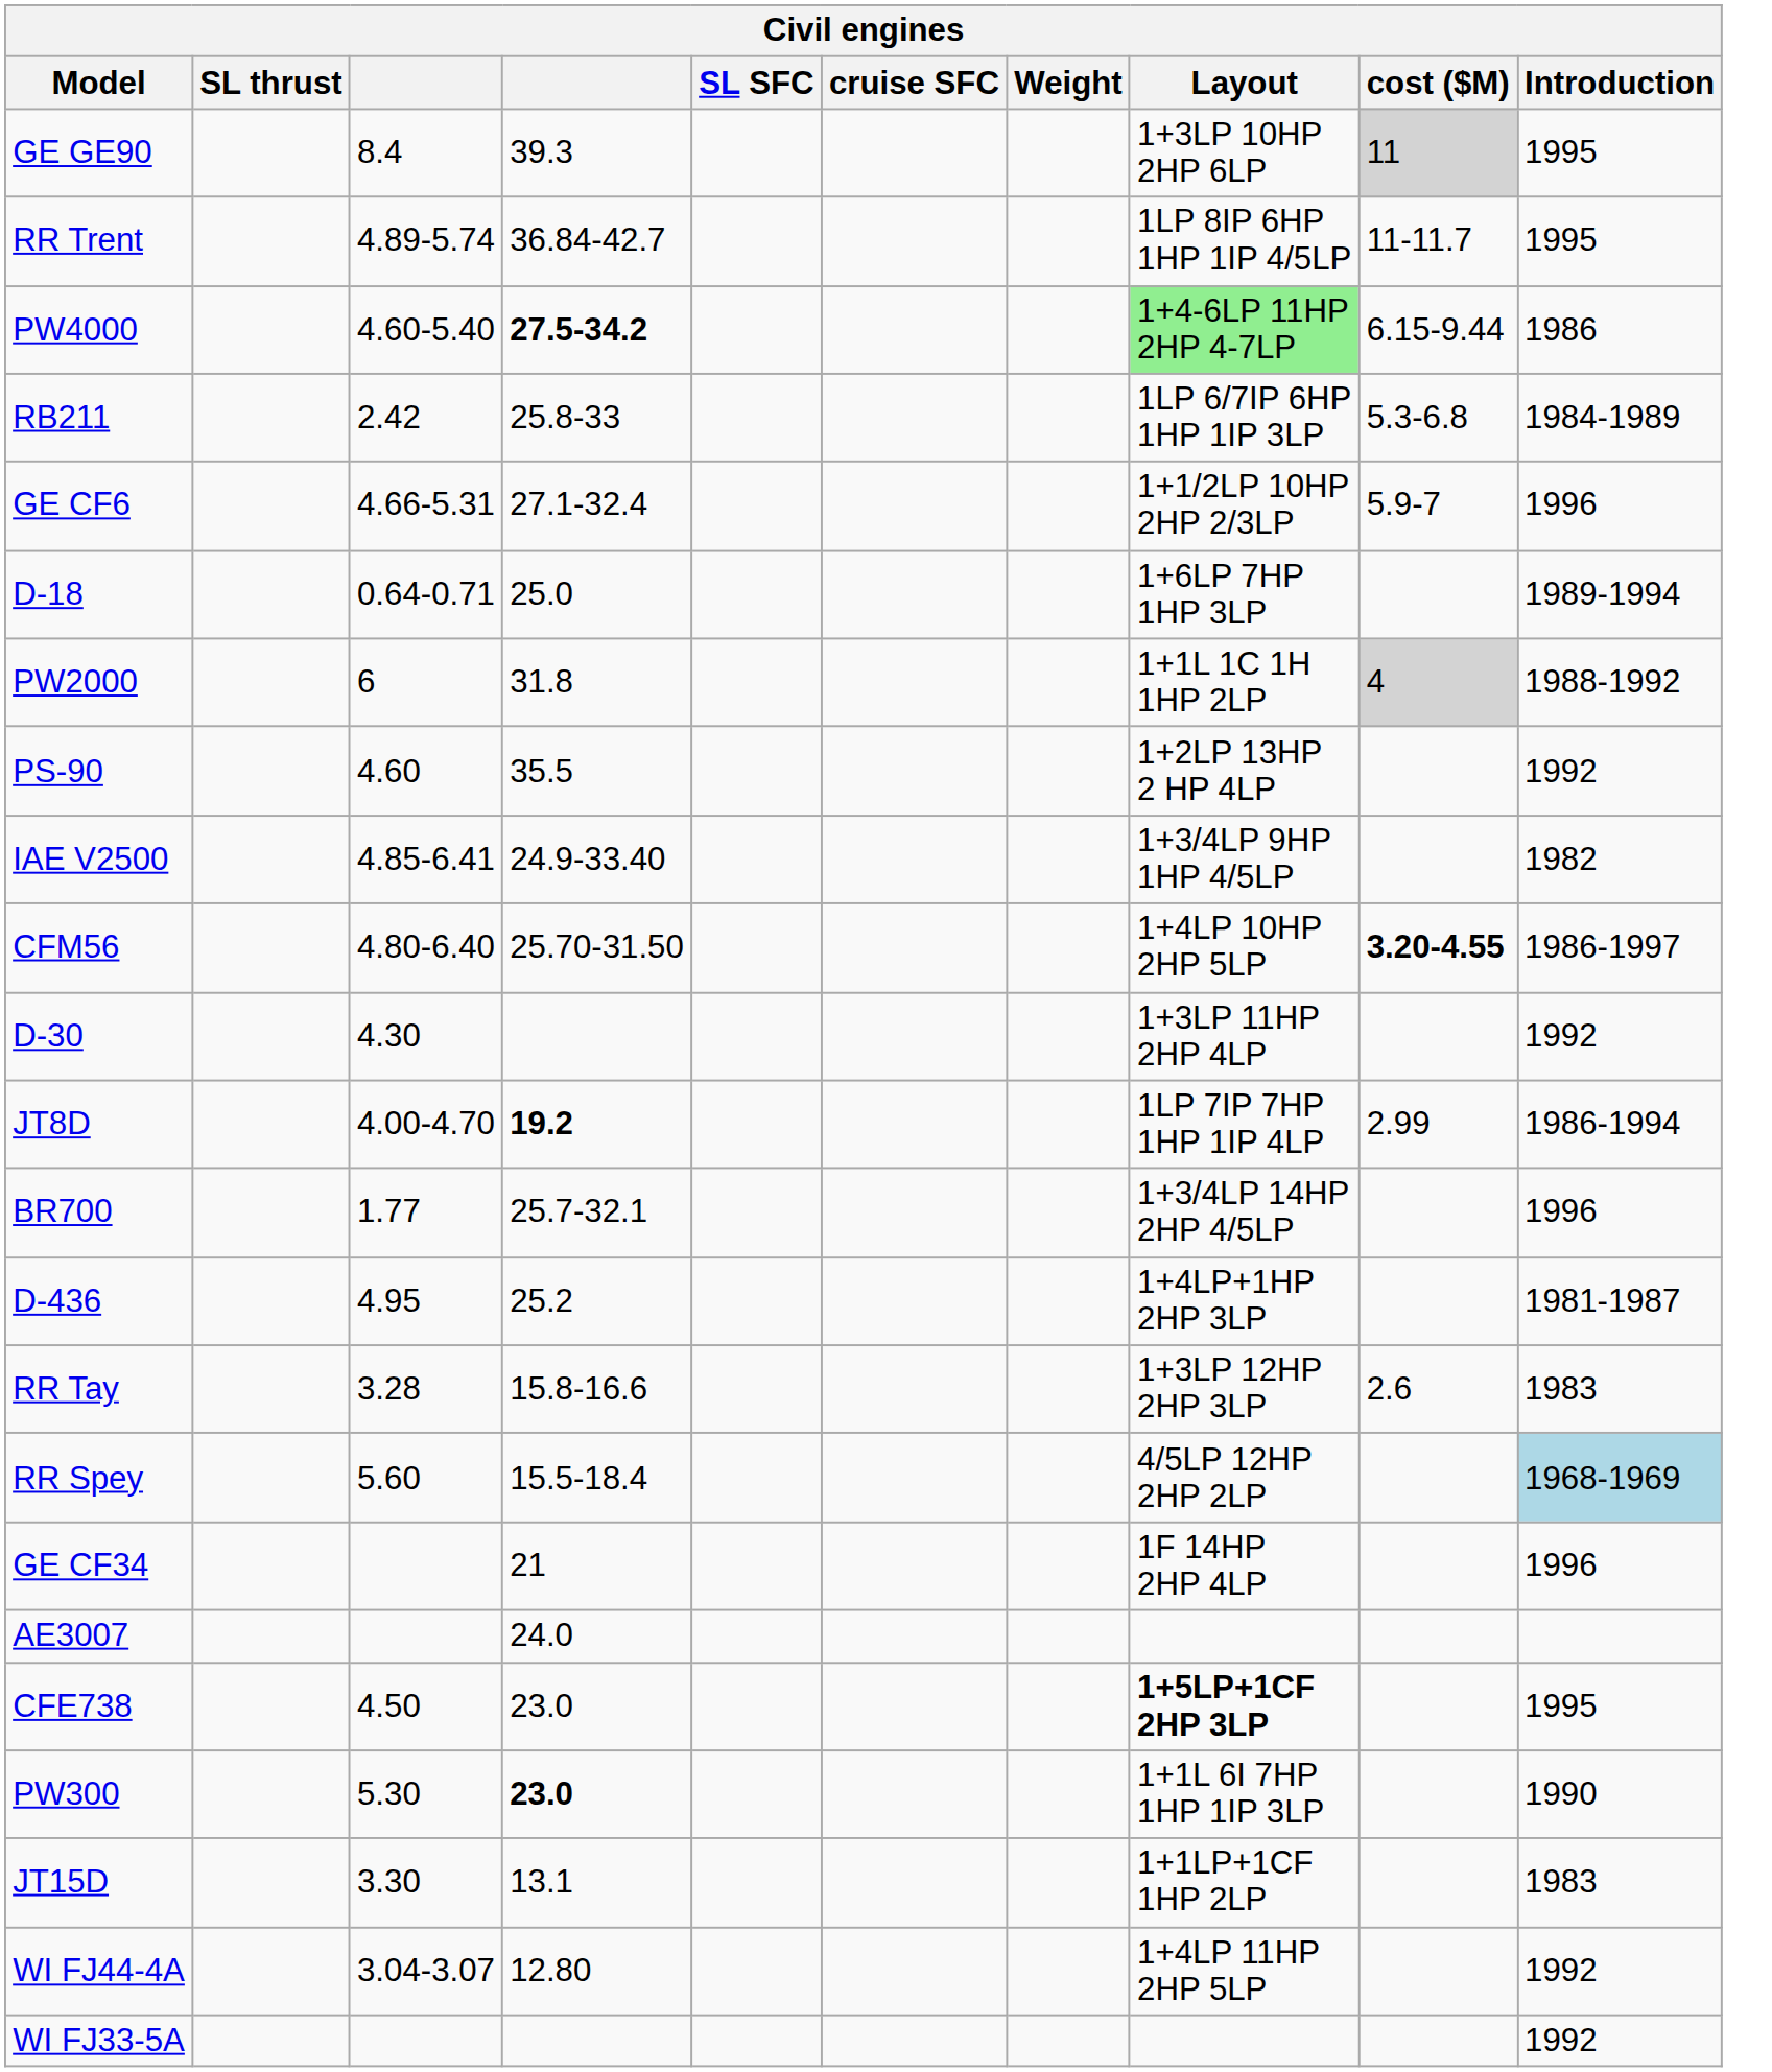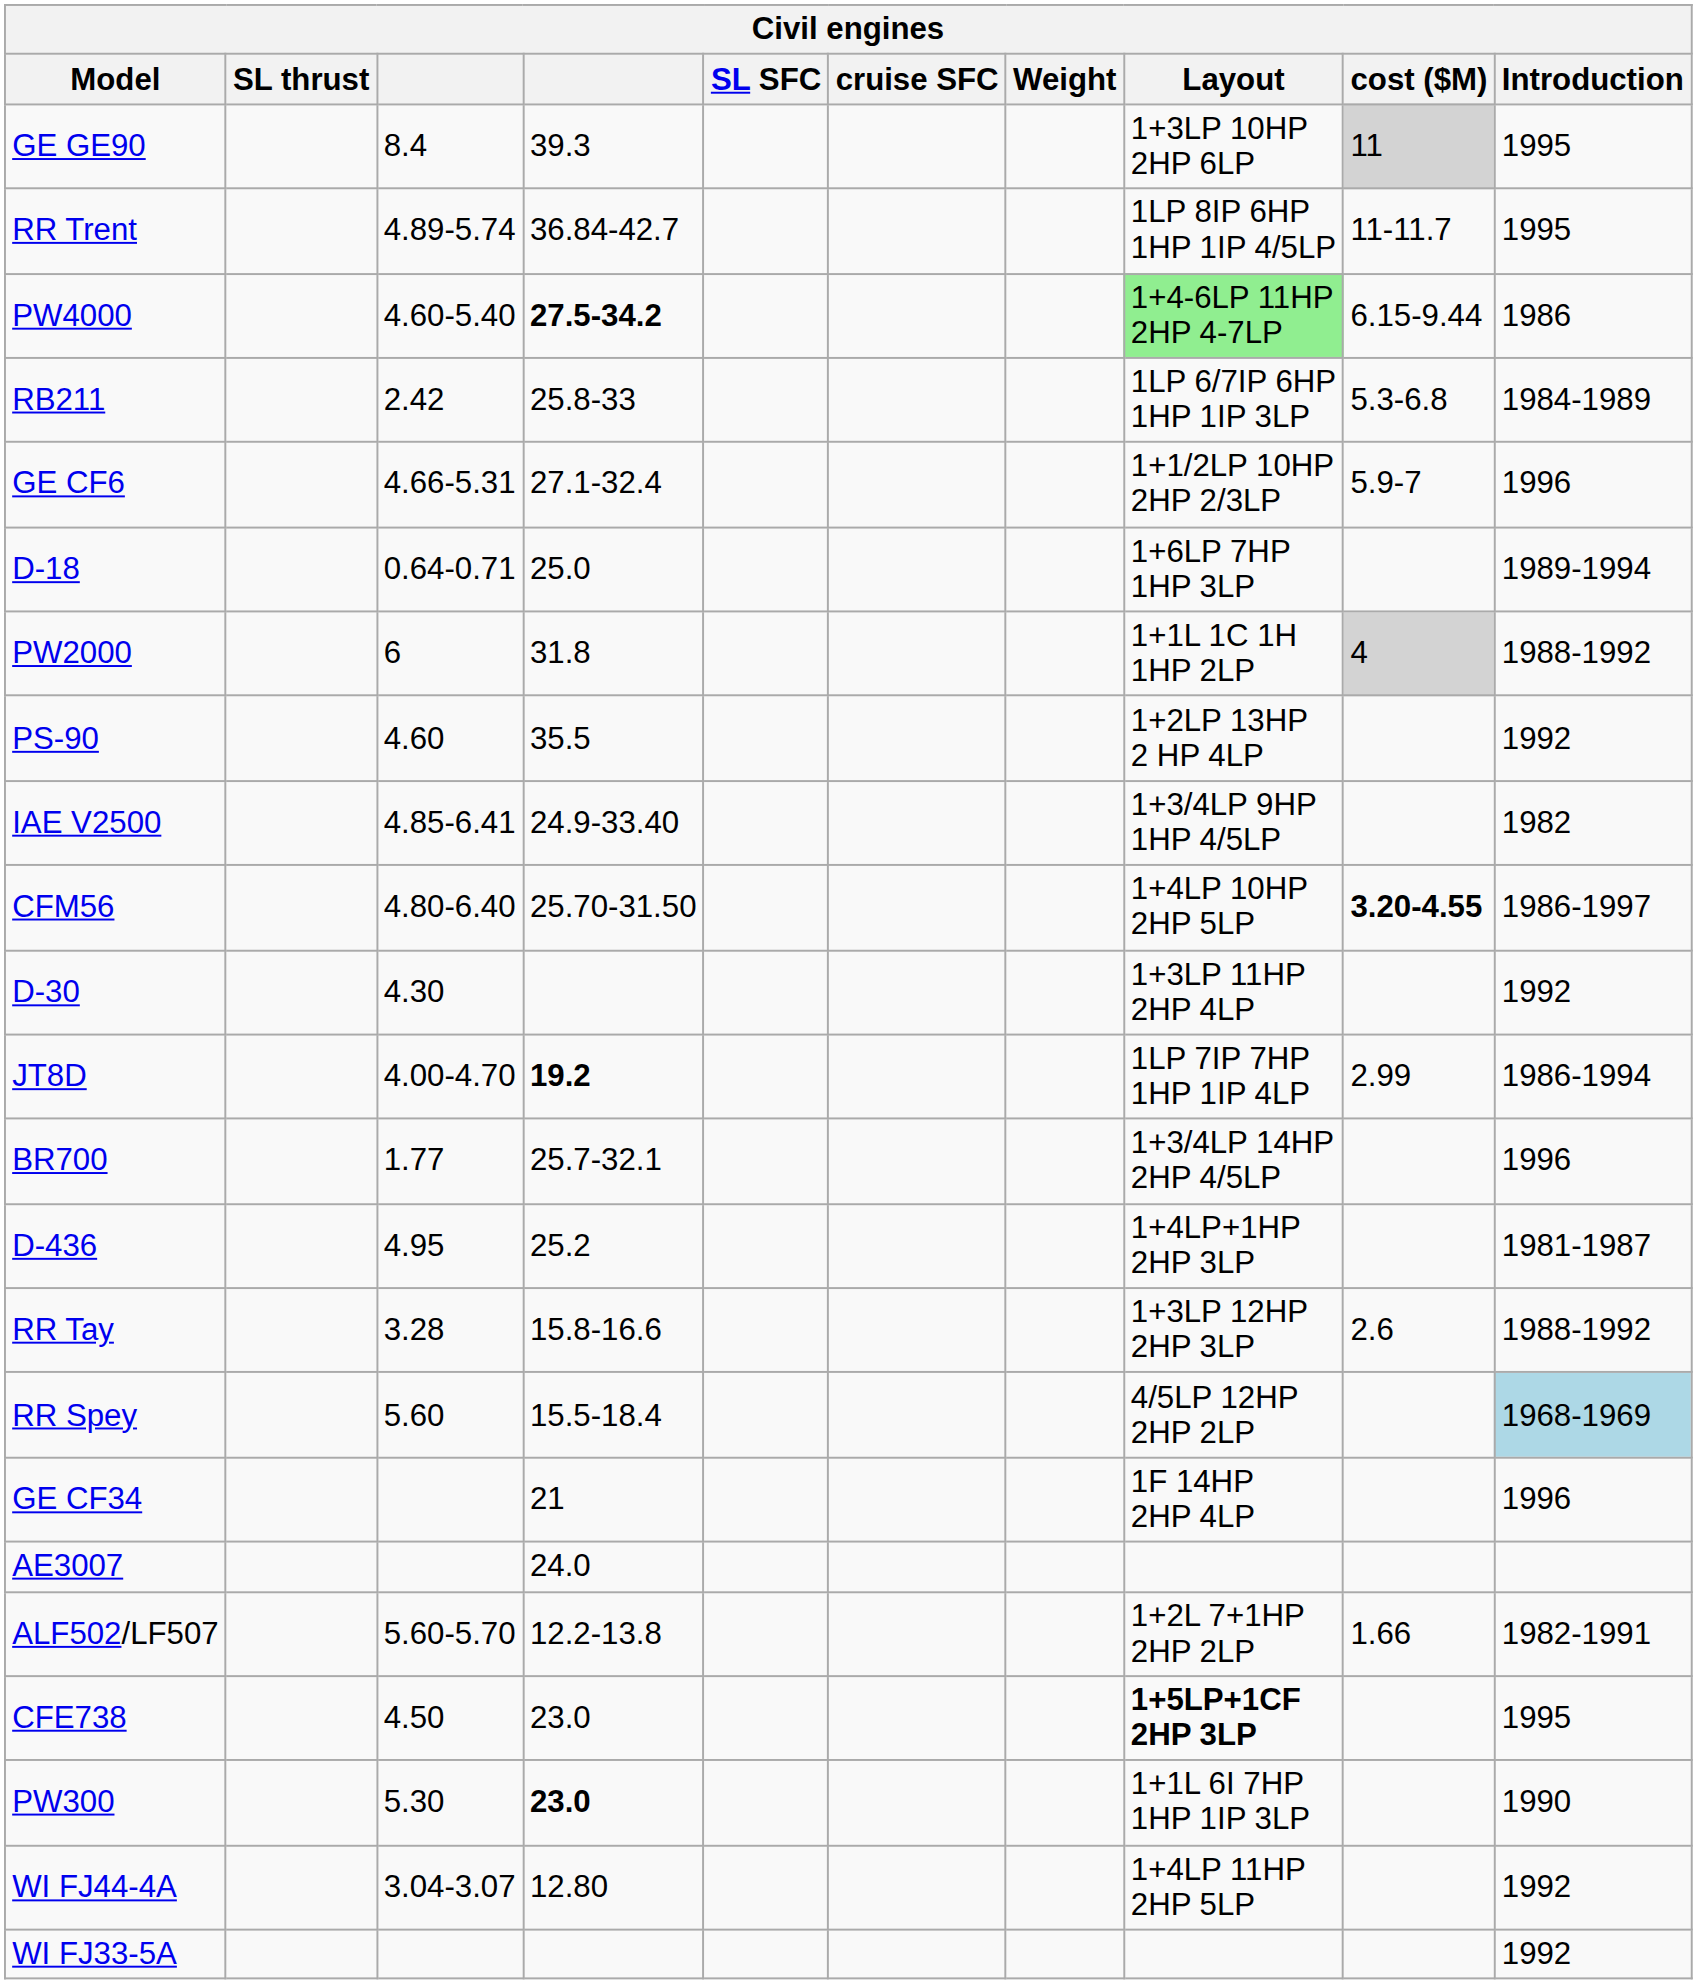RR Tay | Introduction: 1983 -> 1988-1992
+ row: ALF502/LF507 | 5.60-5.70 | 12.2-13.8 | 1+2L 7+1HP 2HP 2LP | 1.66 | 1982-1991
- row: JT15D | 3.30 | 13.1 | 1+1LP+1CF 1HP 2LP | 1983
